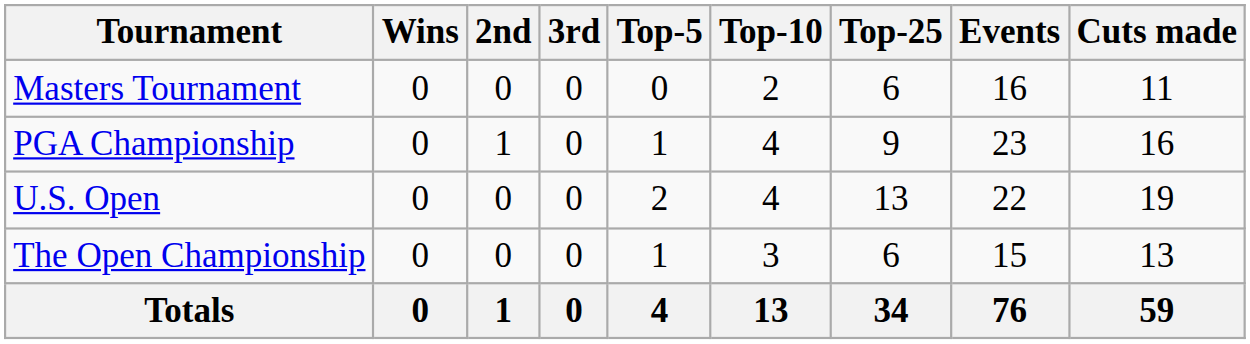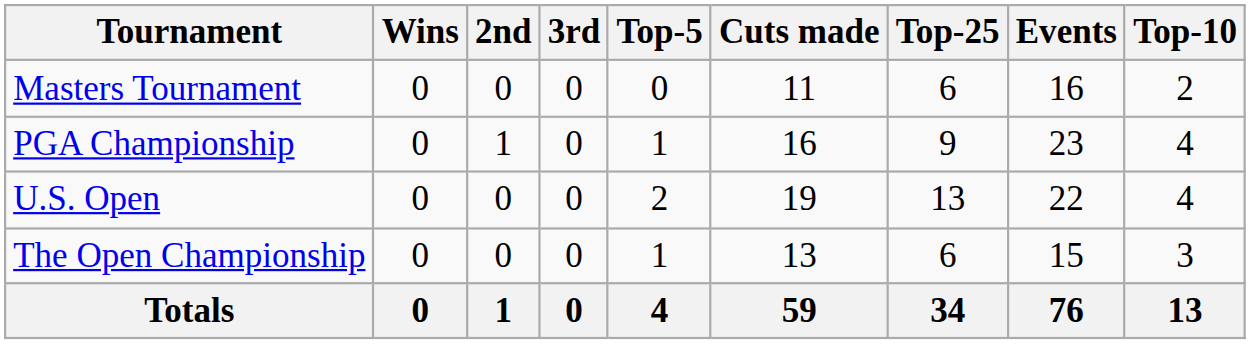columns swapped: Top-10 <-> Cuts made
